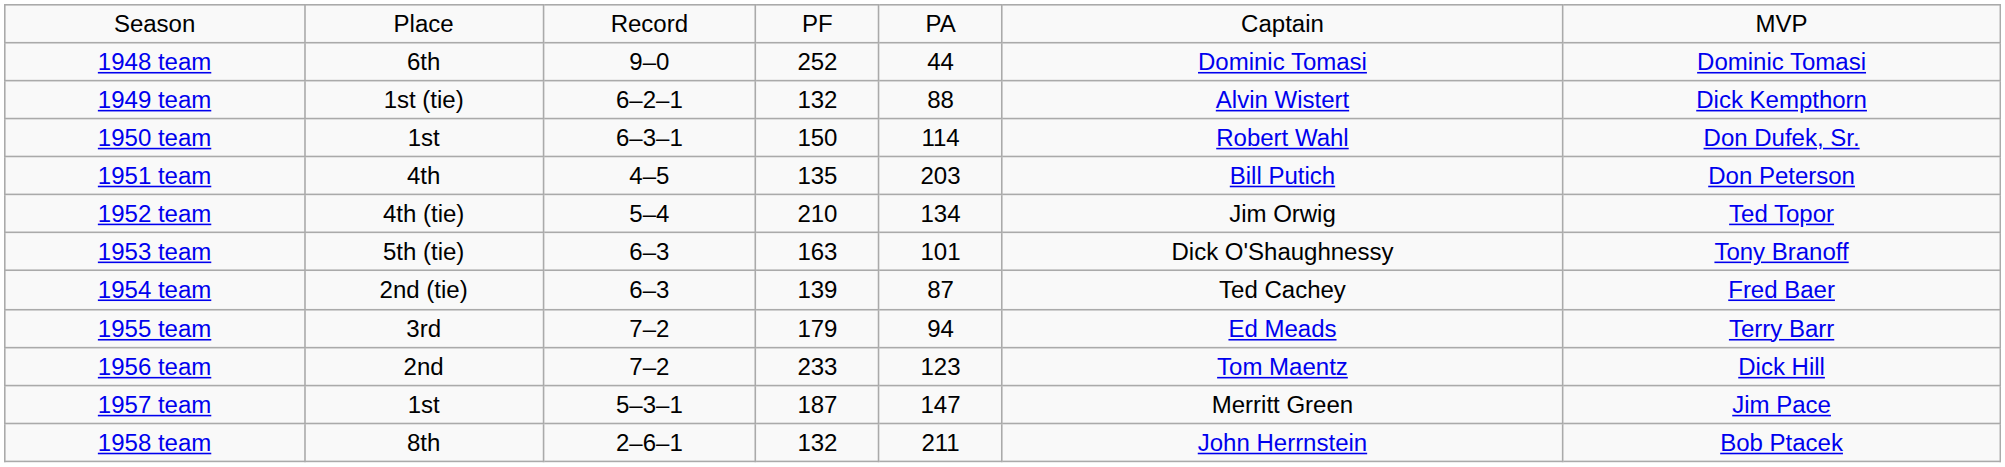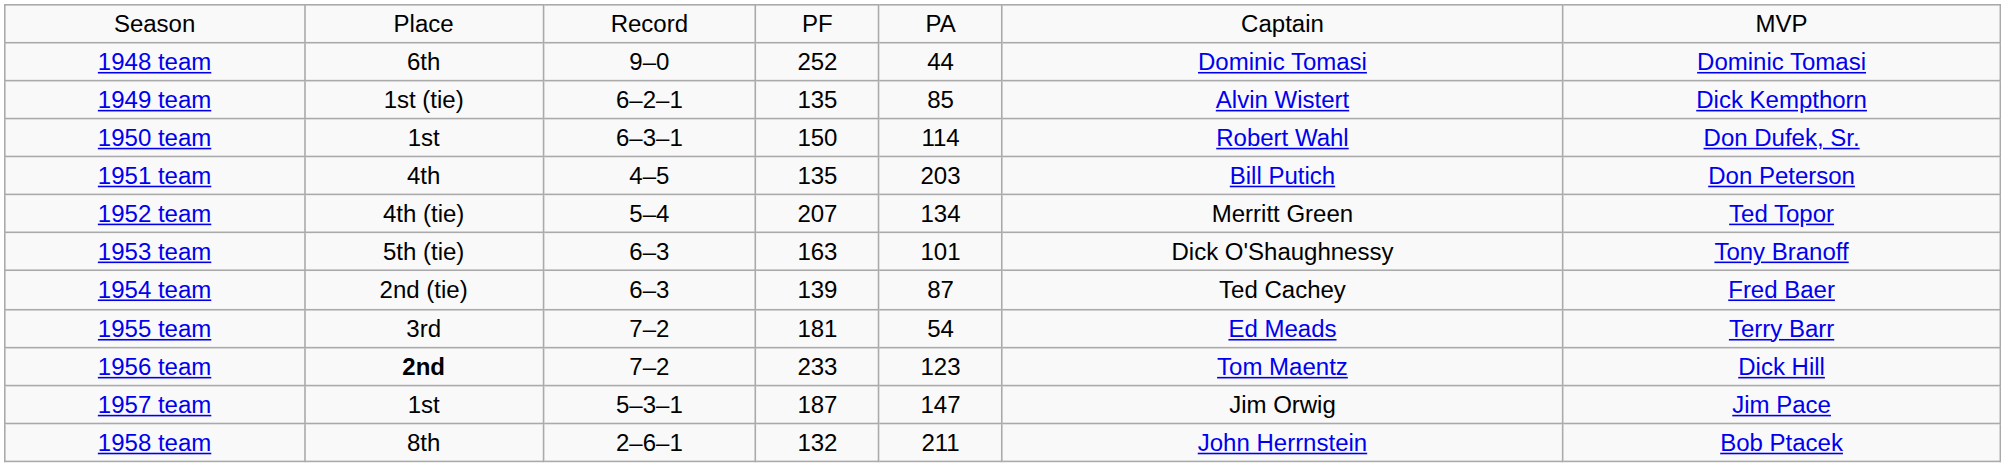1949 team | column 4: 132 -> 135
1949 team | column 5: 88 -> 85
1952 team | column 4: 210 -> 207
1952 team | column 6: Jim Orwig -> Merritt Green
1955 team | column 4: 179 -> 181
1955 team | column 5: 94 -> 54
1956 team | column 2: normal -> bold
1957 team | column 6: Merritt Green -> Jim Orwig
